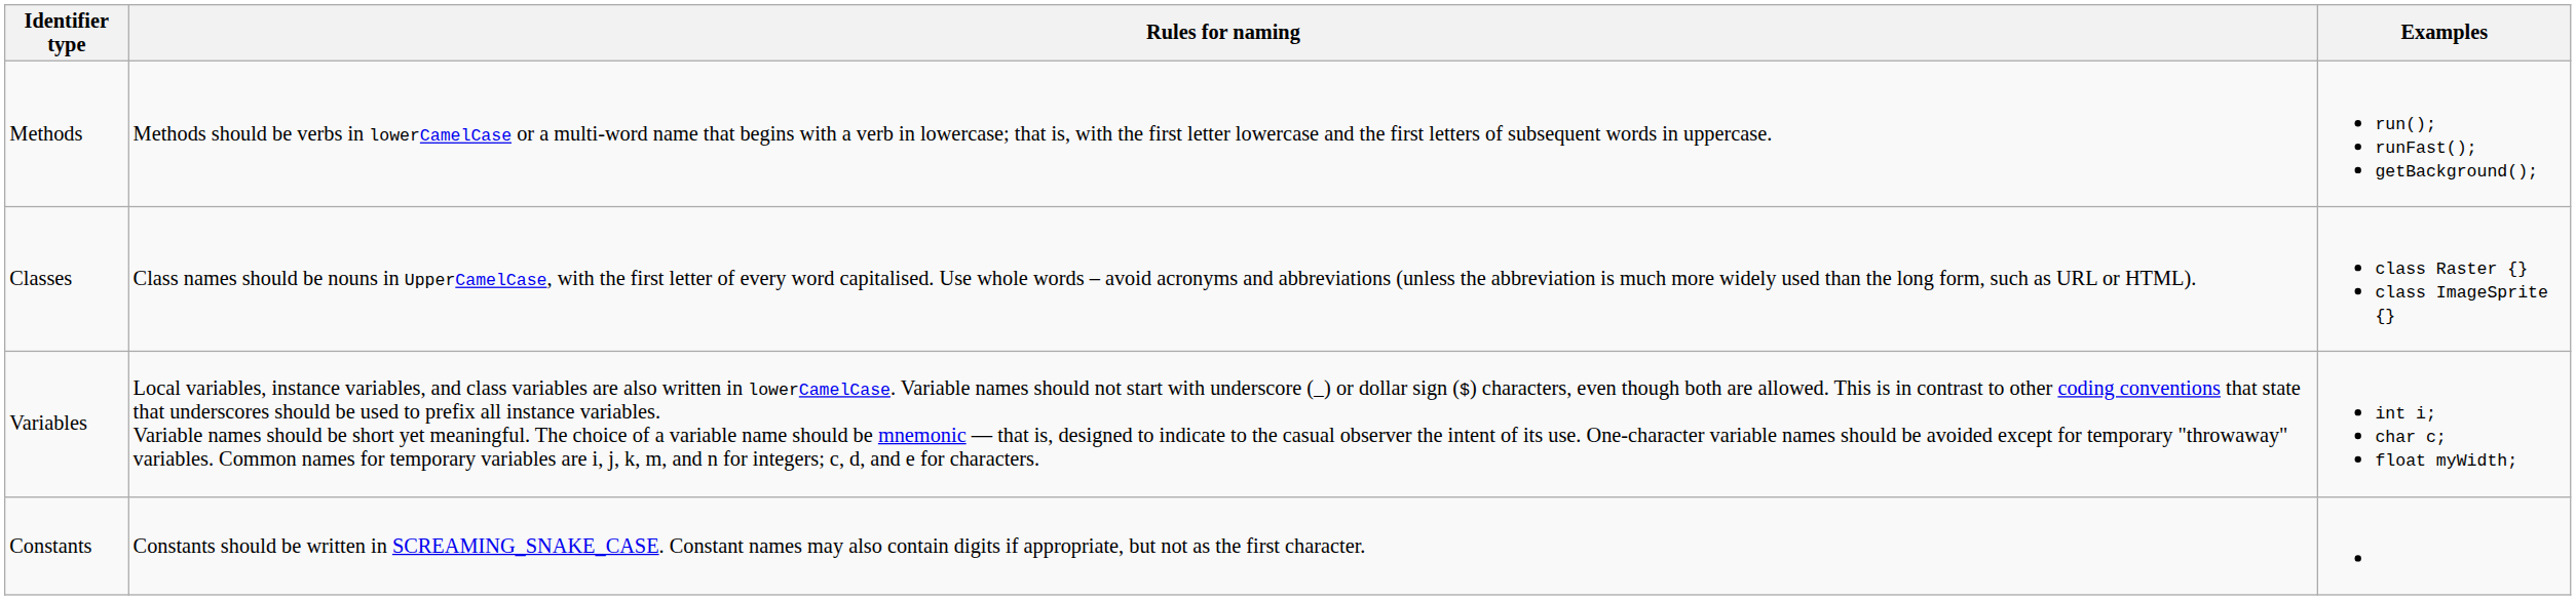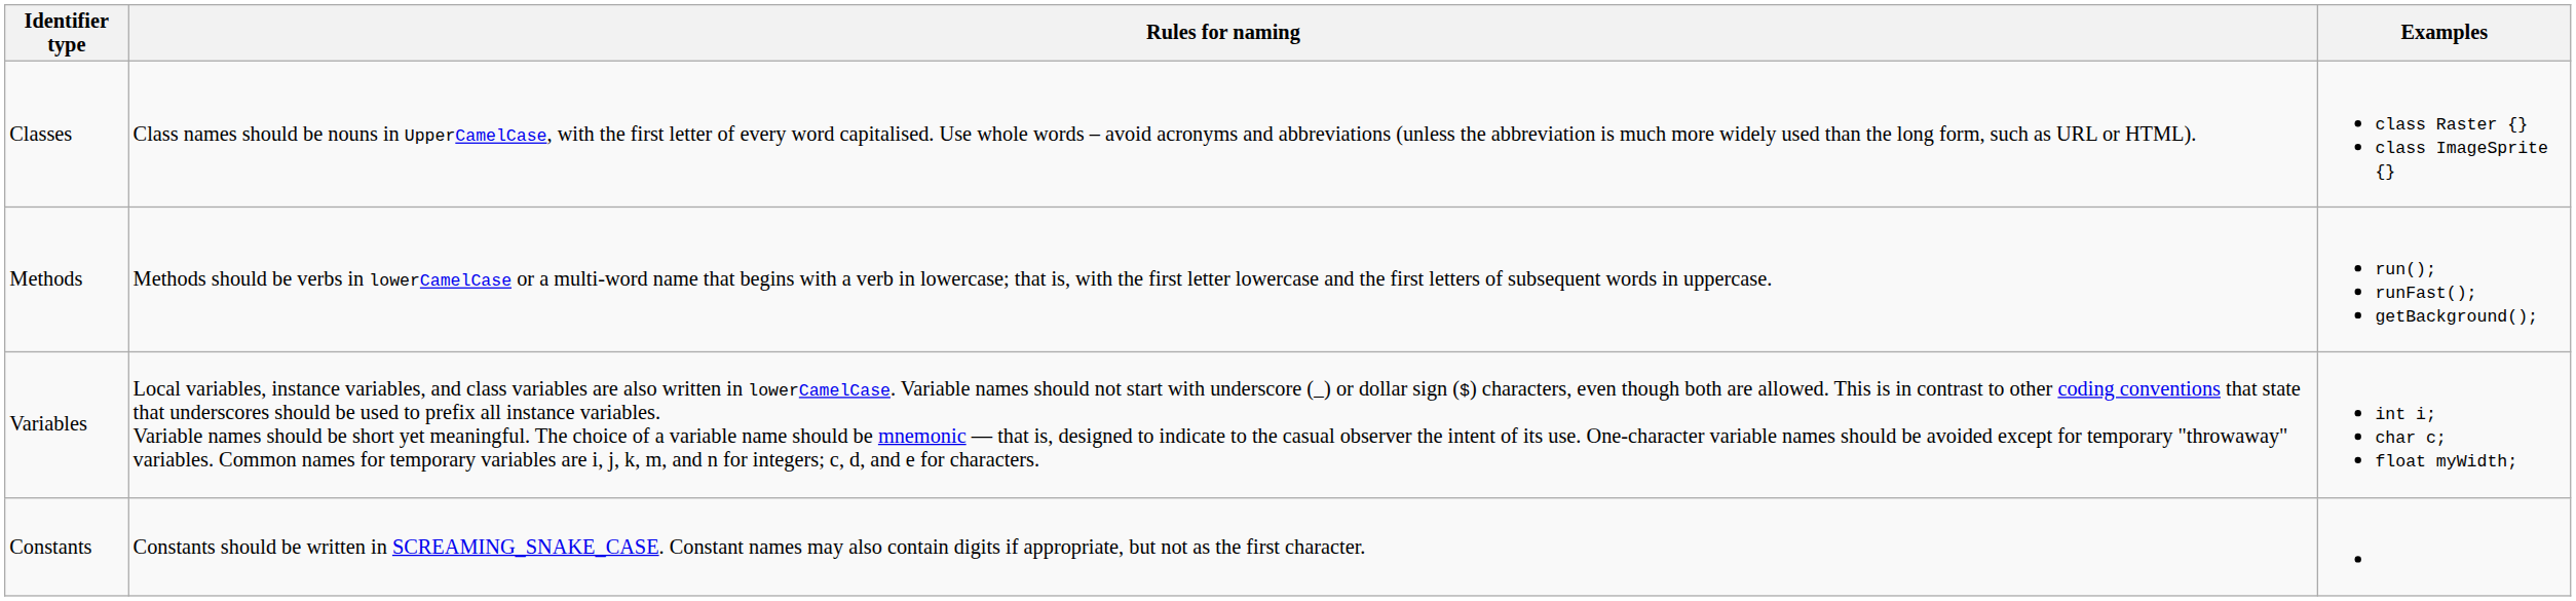rows swapped: Classes <-> Methods
